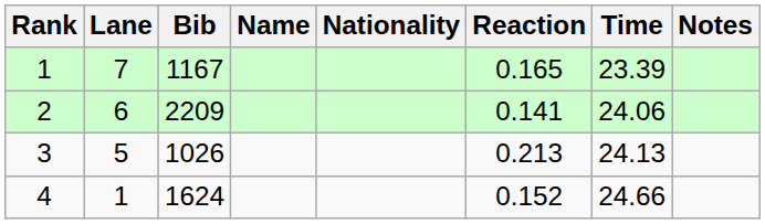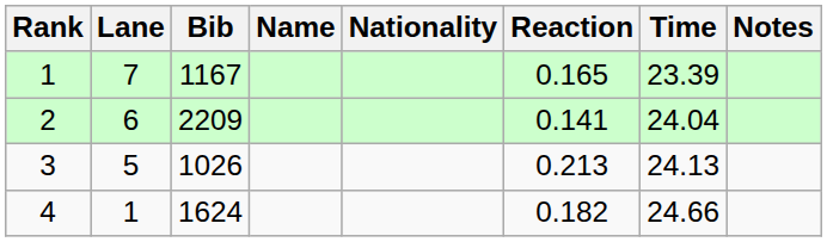2 | Time: 24.06 -> 24.04
4 | Reaction: 0.152 -> 0.182
